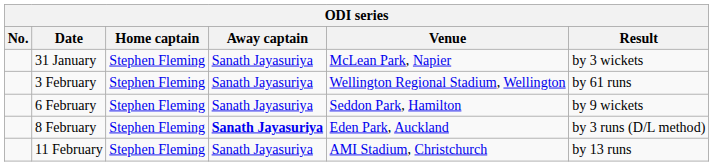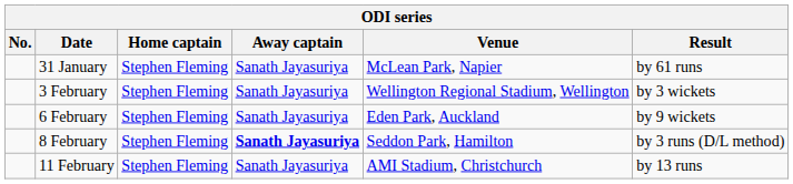31 January | Result: by 3 wickets -> by 61 runs
3 February | Result: by 61 runs -> by 3 wickets
6 February | Venue: Seddon Park, Hamilton -> Eden Park, Auckland
8 February | Venue: Eden Park, Auckland -> Seddon Park, Hamilton
